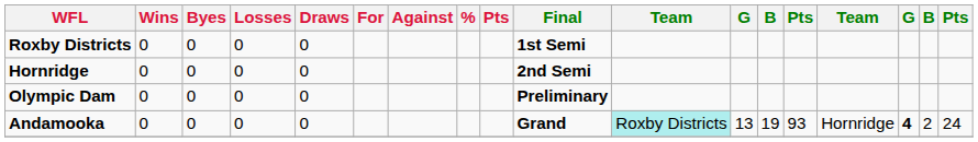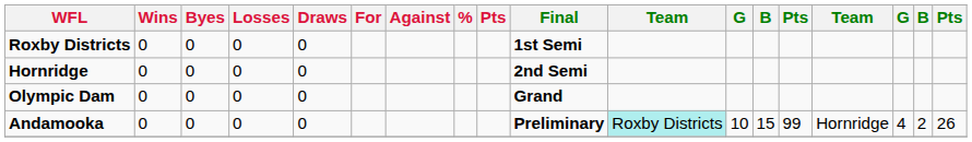Olympic Dam | Final: Preliminary -> Grand
Andamooka | Final: Grand -> Preliminary
Andamooka | column 12: 13 -> 10
Andamooka | column 13: 19 -> 15
Andamooka | column 14: 93 -> 99
Andamooka | column 16: bold -> normal
Andamooka | column 18: 24 -> 26
